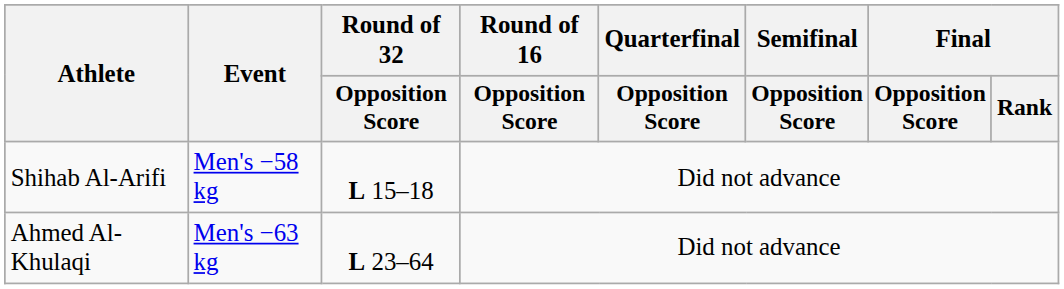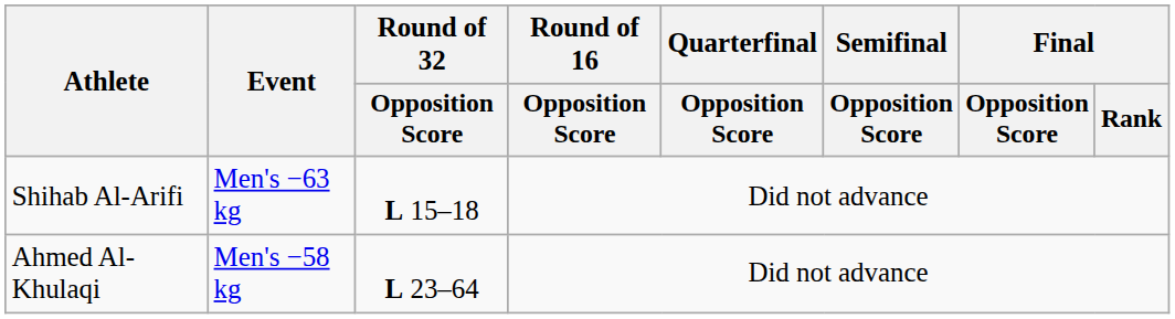Shihab Al-Arifi | Event: Men's −58 kg -> Men's −63 kg
Ahmed Al-Khulaqi | Event: Men's −63 kg -> Men's −58 kg
